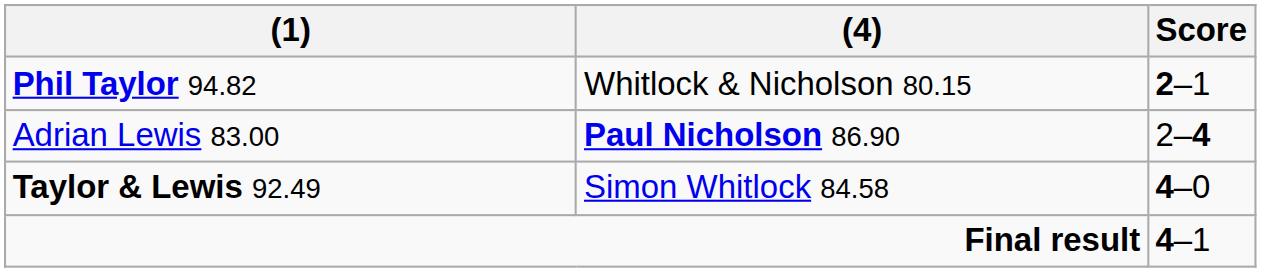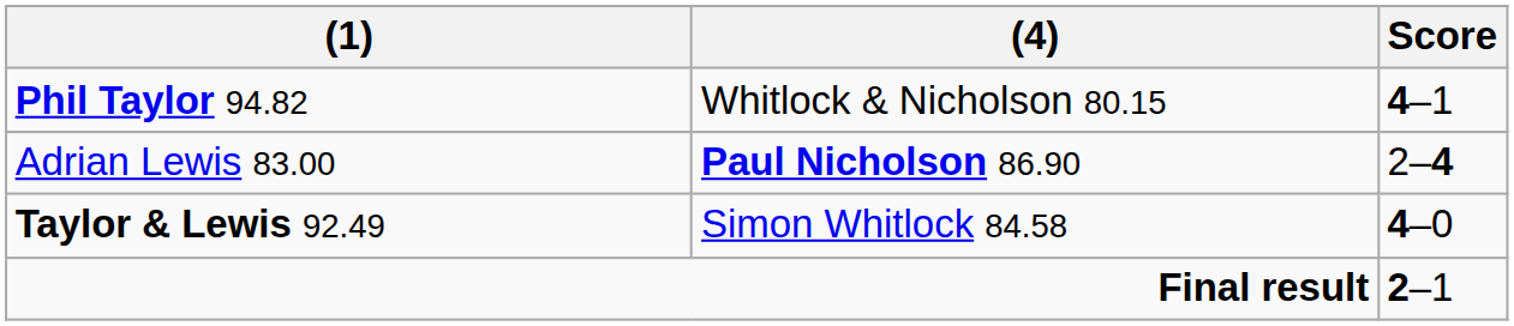Phil Taylor 94.82 | Score: 2–1 -> 4–1
Final result | Score: 4–1 -> 2–1
